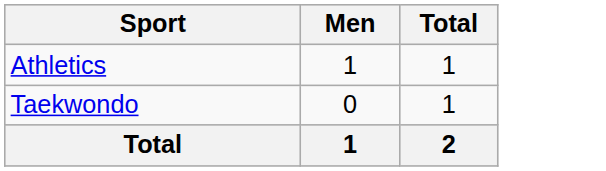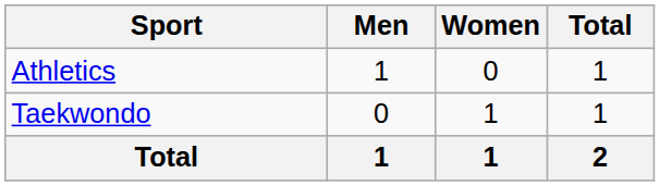+ column: Women | 0 | 1 | 1
